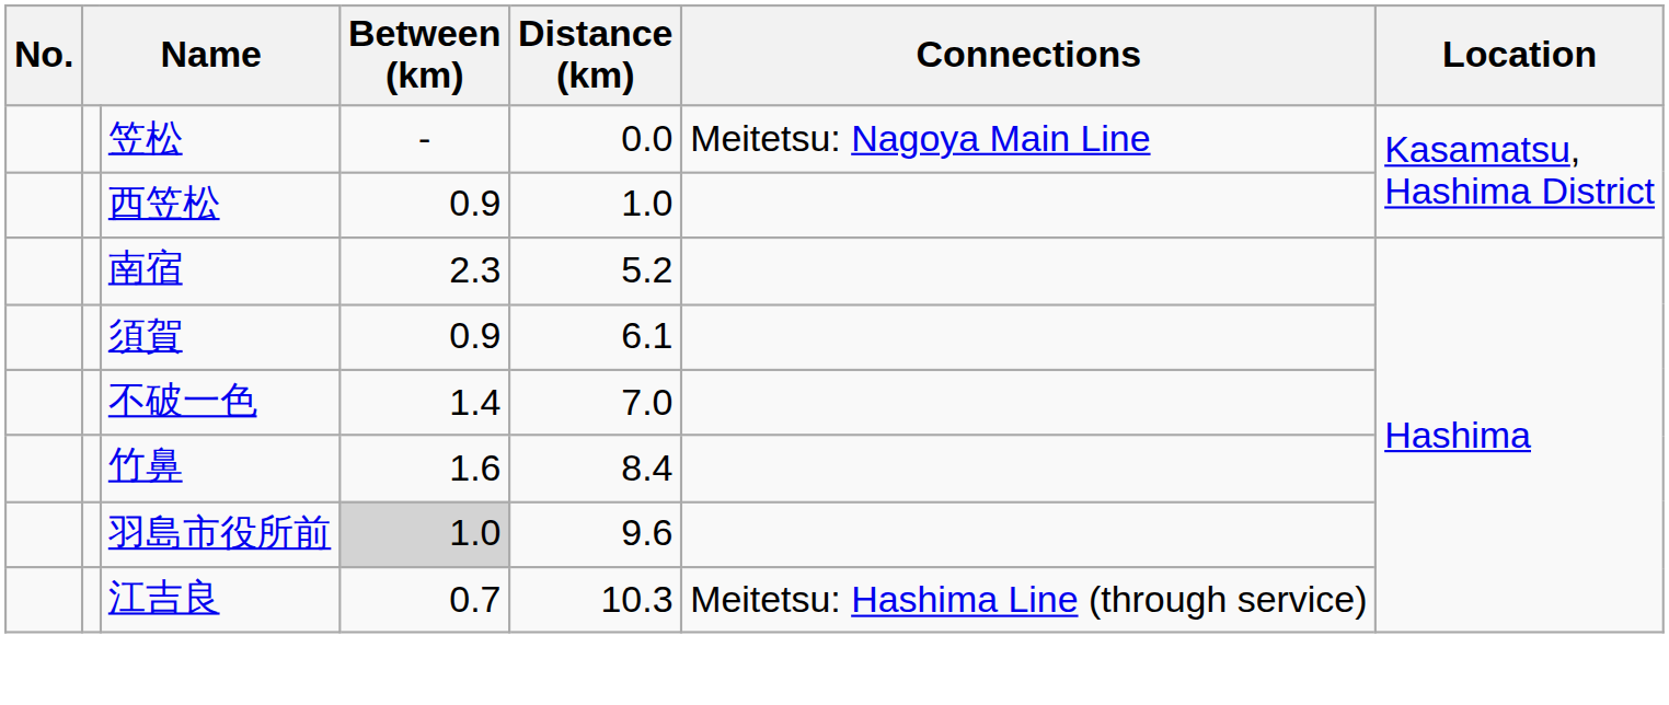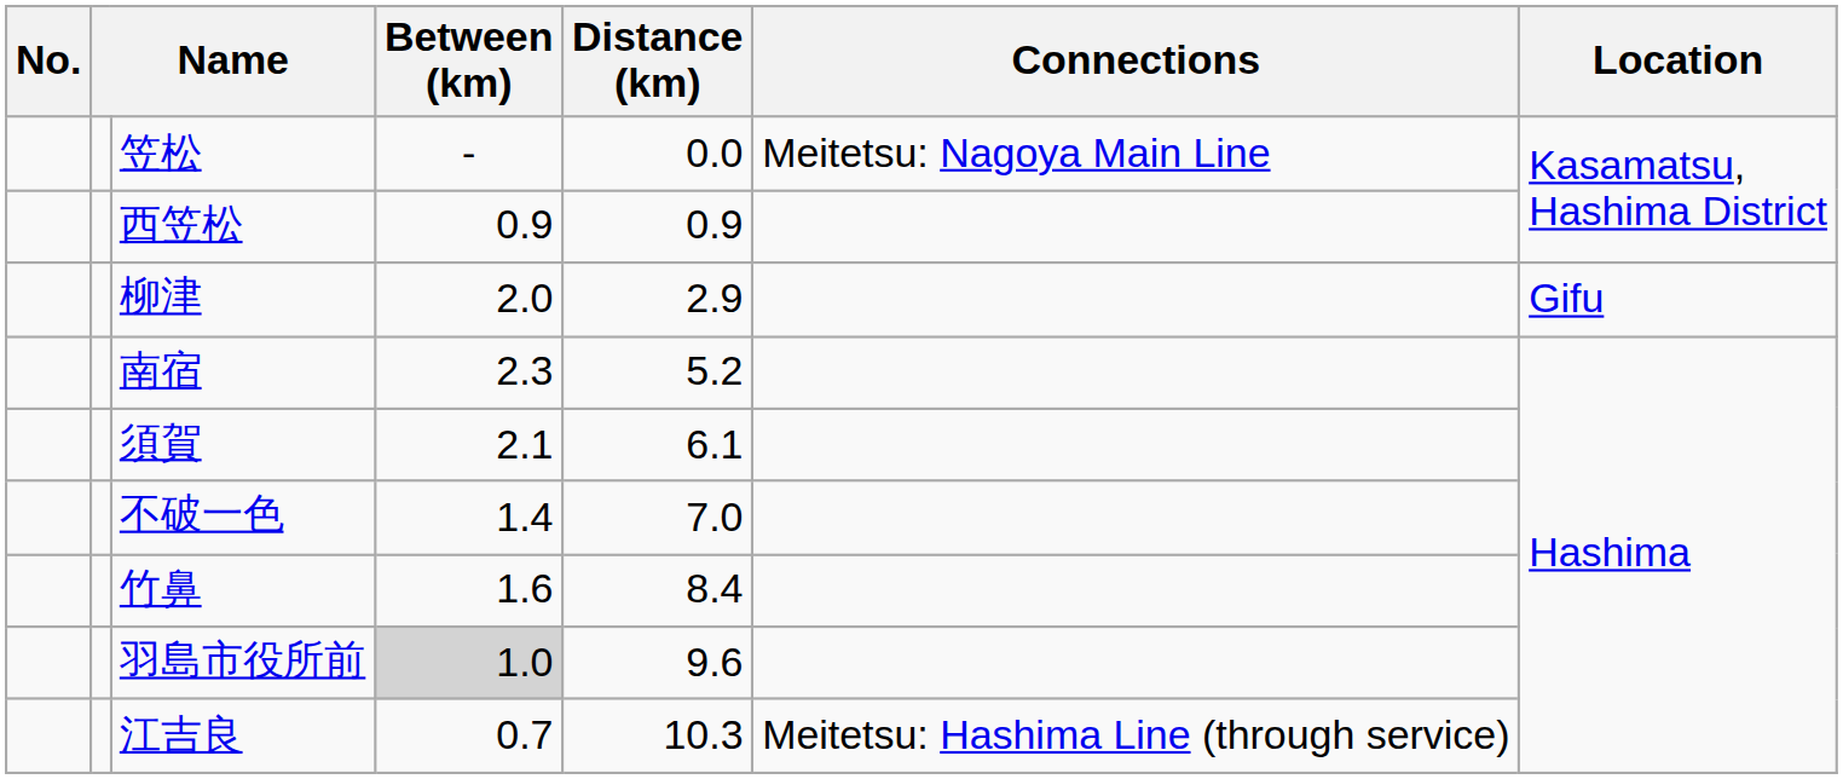西笠松 | Distance (km): 1.0 -> 0.9
+ row: 柳津 | 2.0 | 2.9 | Gifu
須賀 | Between (km): 0.9 -> 2.1
